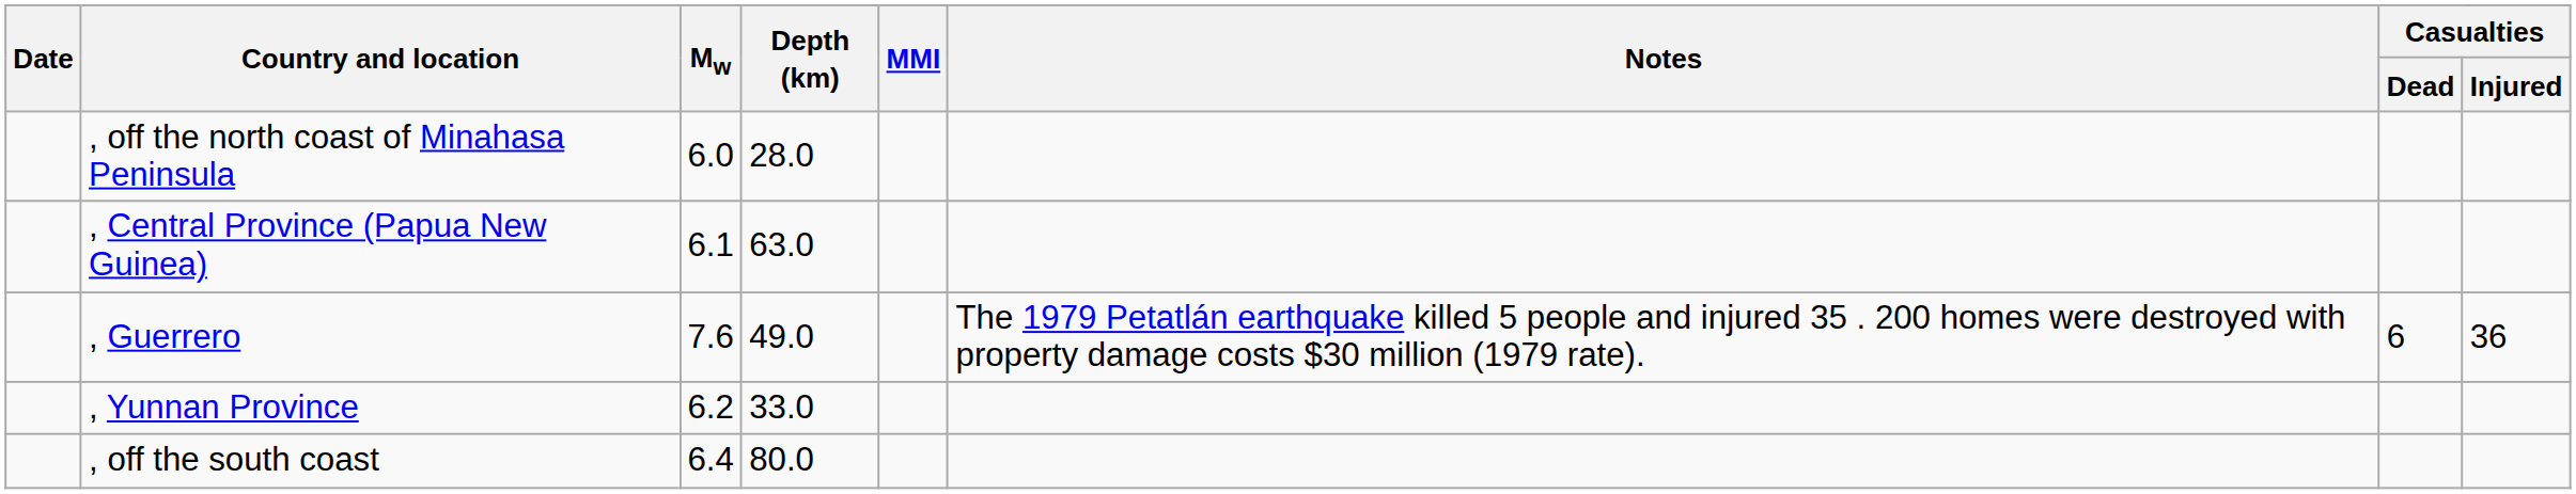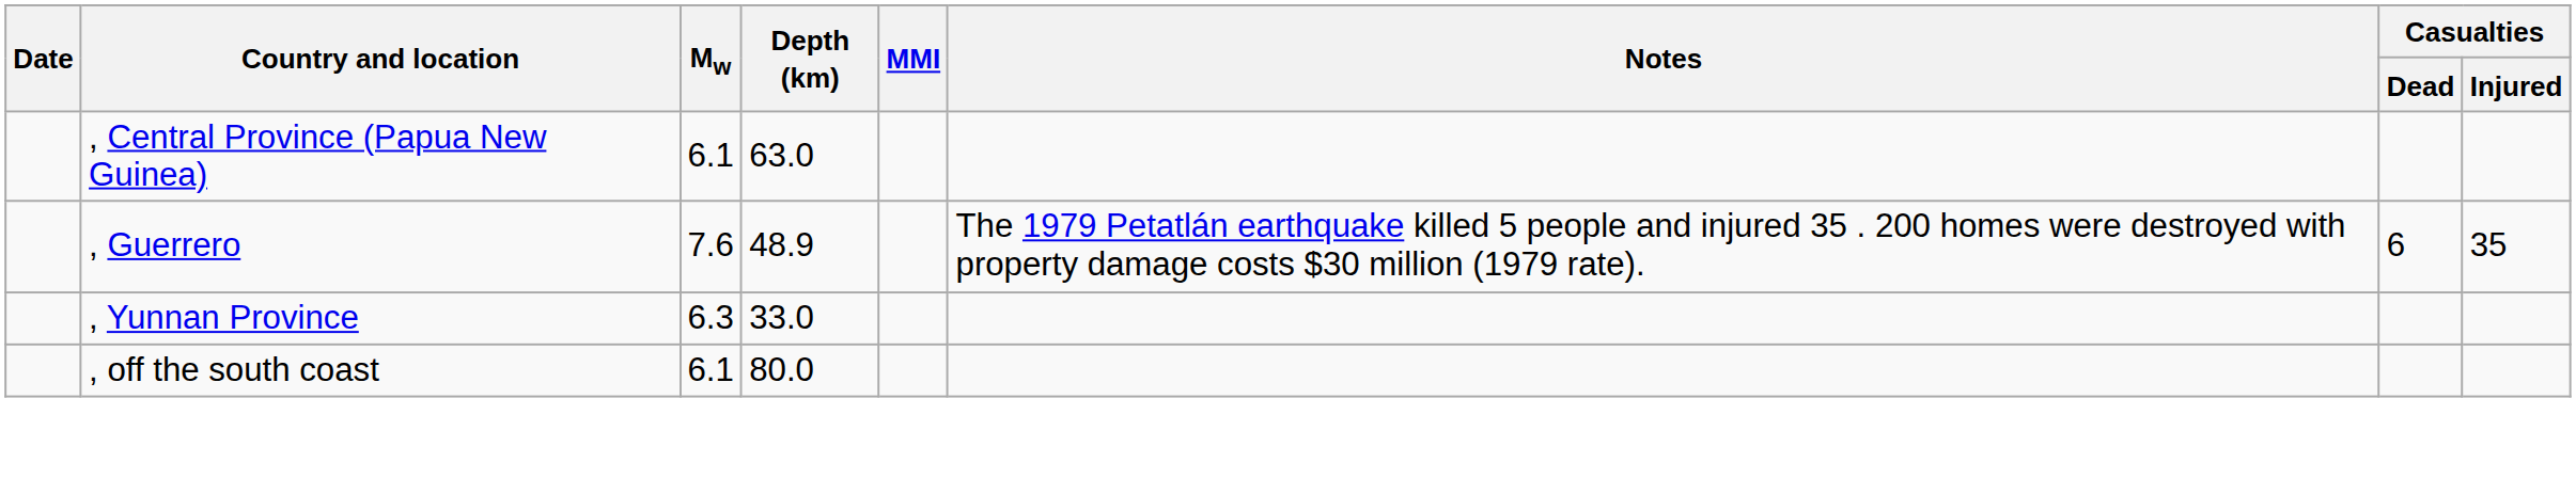- row: , off the north coast of Minahasa Peninsula | 6.0 | 28.0
, Guerrero | Depth (km): 49.0 -> 48.9
, Guerrero | Casualties / Injured: 36 -> 35
, Yunnan Province | Mw: 6.2 -> 6.3
, off the south coast | Mw: 6.4 -> 6.1
